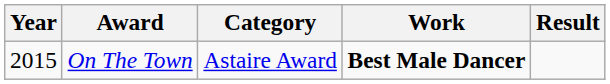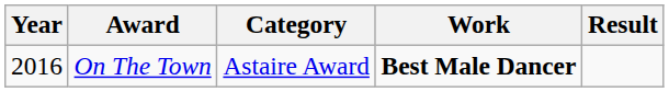On The Town | Year: 2015 -> 2016
